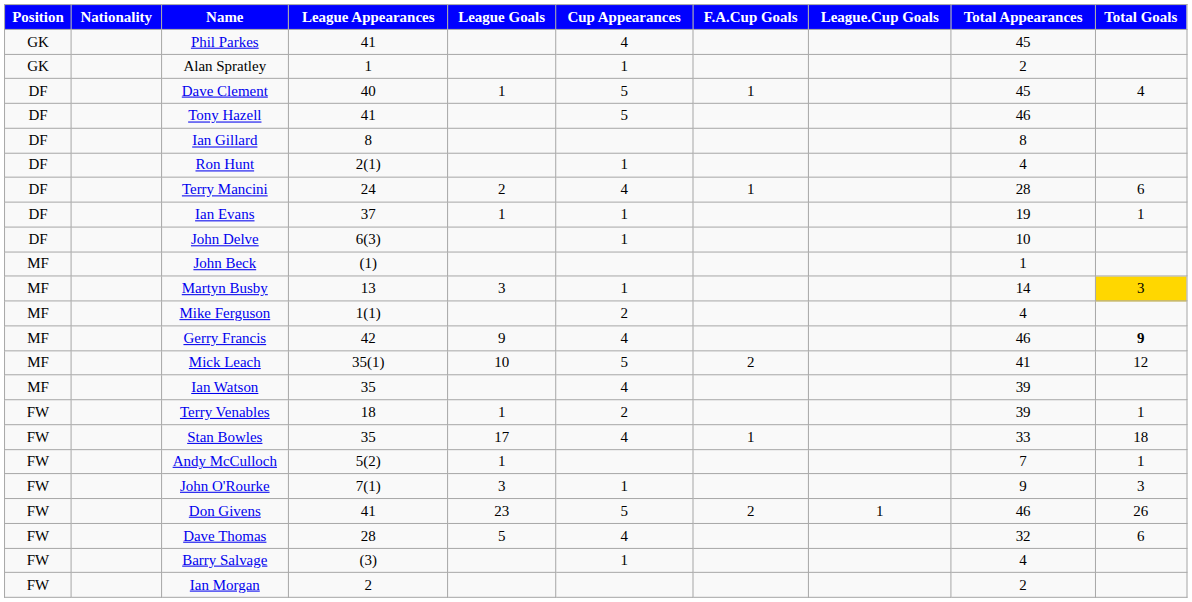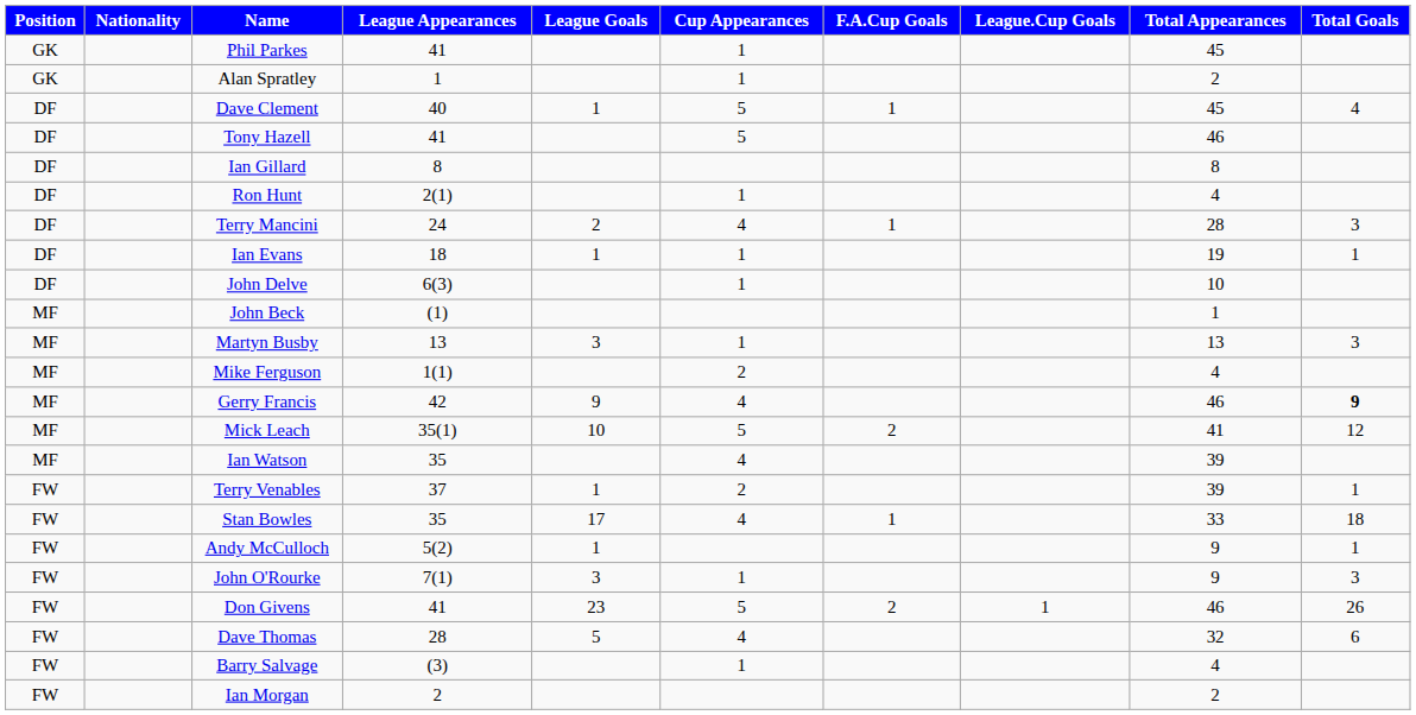Phil Parkes | Cup Appearances: 4 -> 1
Terry Mancini | Total Goals: 6 -> 3
Ian Evans | League Appearances: 37 -> 18
Martyn Busby | Total Appearances: 14 -> 13
Martyn Busby | Total Goals: gold background -> no background
Terry Venables | League Appearances: 18 -> 37
Andy McCulloch | Total Appearances: 7 -> 9
